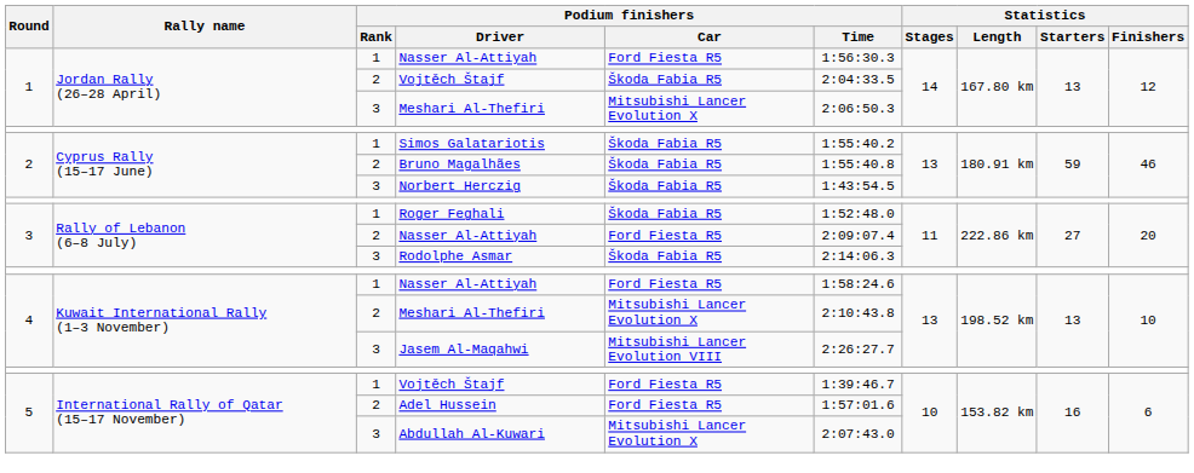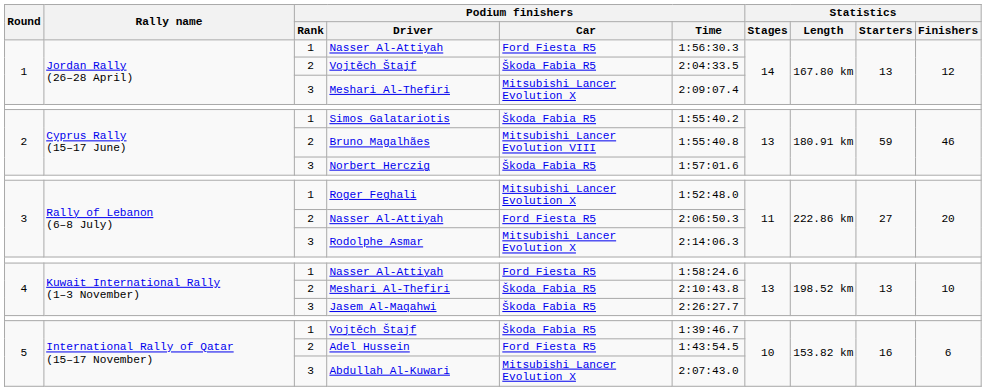1 / Meshari Al-Thefiri | Podium finishers / Time: 2:06:50.3 -> 2:09:07.4
Bruno Magalhães | Podium finishers / Car: Škoda Fabia R5 -> Mitsubishi Lancer Evolution VIII
Norbert Herczig | Podium finishers / Time: 1:43:54.5 -> 1:57:01.6
Roger Feghali | Podium finishers / Car: Škoda Fabia R5 -> Mitsubishi Lancer Evolution X
3 / Nasser Al-Attiyah | Podium finishers / Time: 2:09:07.4 -> 2:06:50.3
Rodolphe Asmar | Podium finishers / Car: Škoda Fabia R5 -> Mitsubishi Lancer Evolution X
4 / Meshari Al-Thefiri | Podium finishers / Car: Mitsubishi Lancer Evolution X -> Škoda Fabia R5
Jasem Al-Maqahwi | Podium finishers / Car: Mitsubishi Lancer Evolution VIII -> Škoda Fabia R5
5 / Vojtěch Štajf | Podium finishers / Car: Ford Fiesta R5 -> Škoda Fabia R5
Adel Hussein | Podium finishers / Time: 1:57:01.6 -> 1:43:54.5
